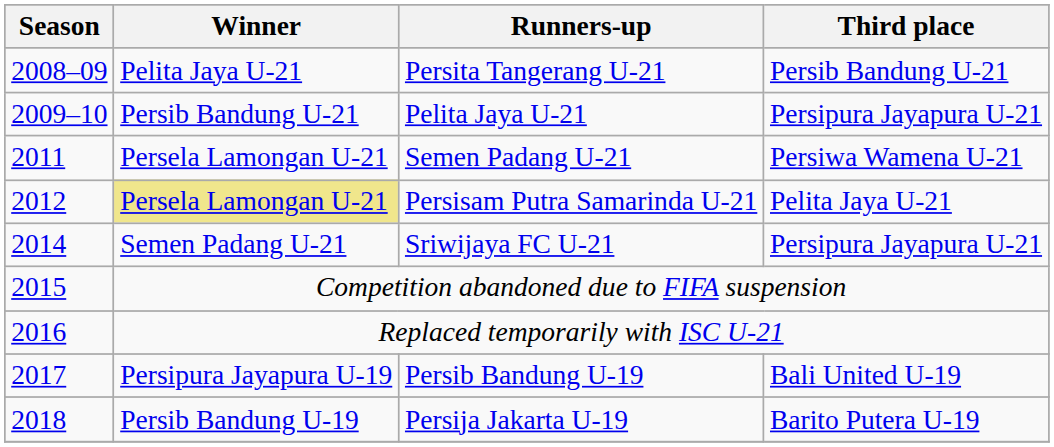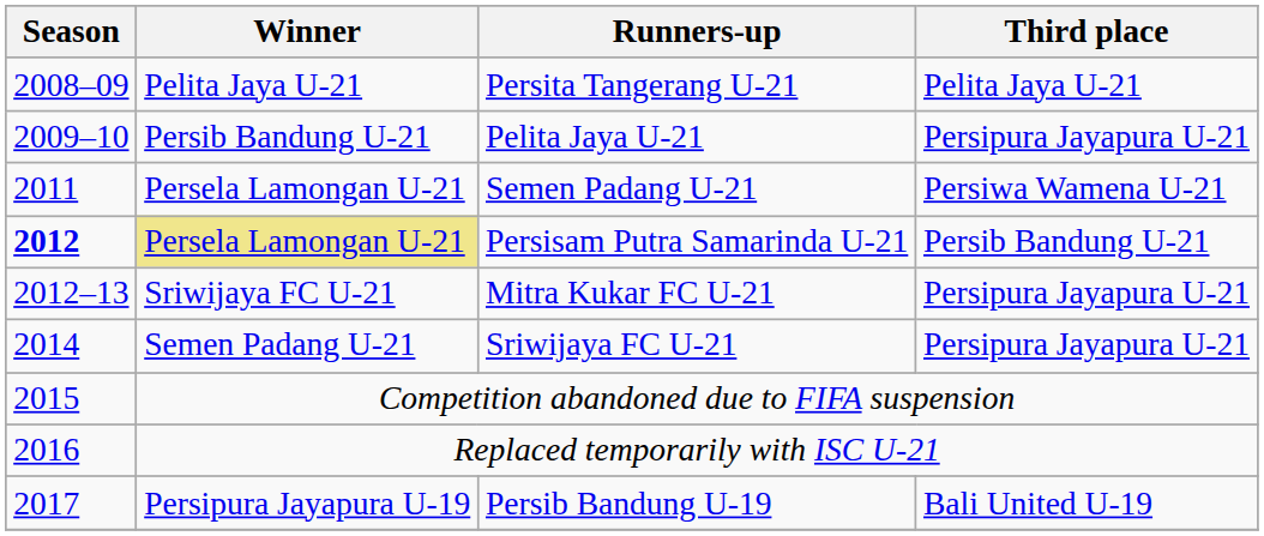Persita Tangerang U-21 | Third place: Persib Bandung U-21 -> Pelita Jaya U-21
Persisam Putra Samarinda U-21 | Season: normal -> bold
Persisam Putra Samarinda U-21 | Third place: Pelita Jaya U-21 -> Persib Bandung U-21
+ row: 2012–13 | Sriwijaya FC U-21 | Mitra Kukar FC U-21 | Persipura Jayapura U-21
- row: 2018 | Persib Bandung U-19 | Persija Jakarta U-19 | Barito Putera U-19
